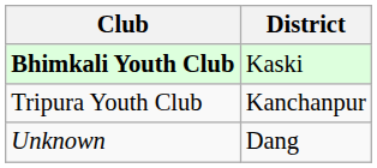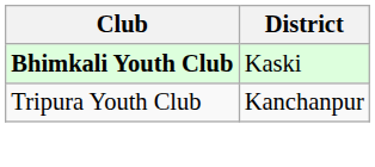- row: Unknown | Dang
